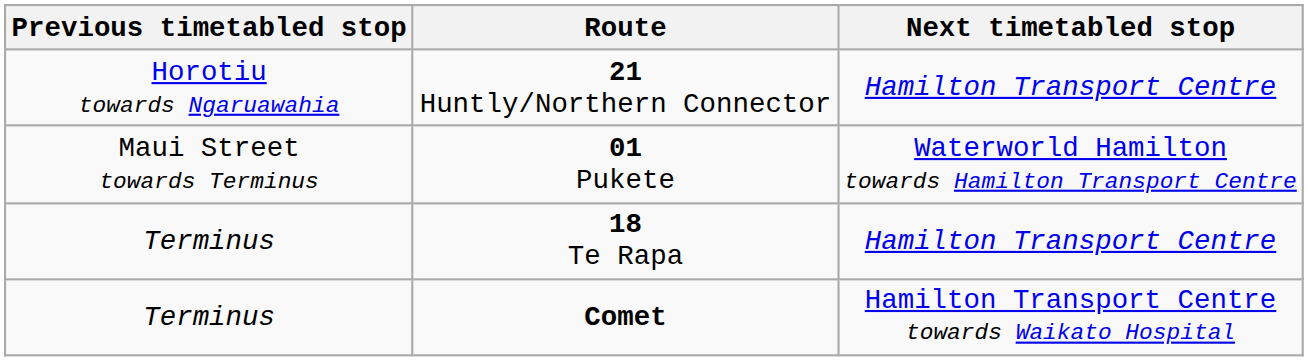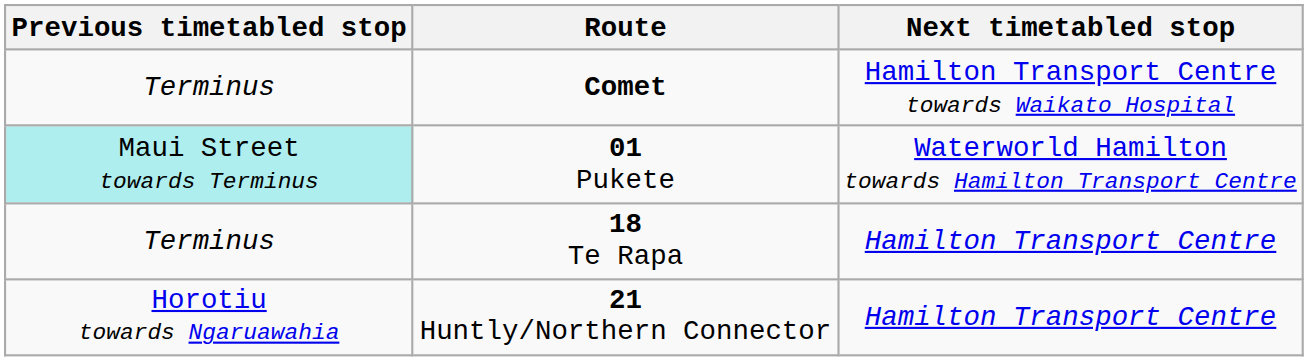rows swapped: Comet <-> 21 Huntly/Northern Connector
01 Pukete | Previous timetabled stop: no background -> paleturquoise background
